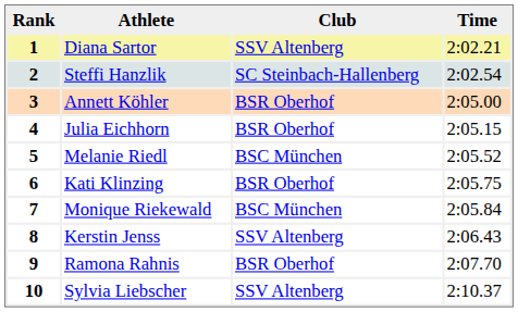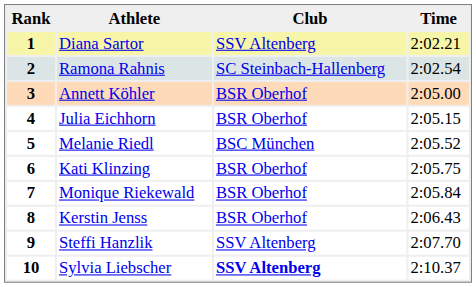2 | Athlete: Steffi Hanzlik -> Ramona Rahnis
7 | Club: BSC München -> BSR Oberhof
8 | Club: SSV Altenberg -> BSR Oberhof
9 | Athlete: Ramona Rahnis -> Steffi Hanzlik
9 | Club: BSR Oberhof -> SSV Altenberg
10 | Club: normal -> bold
